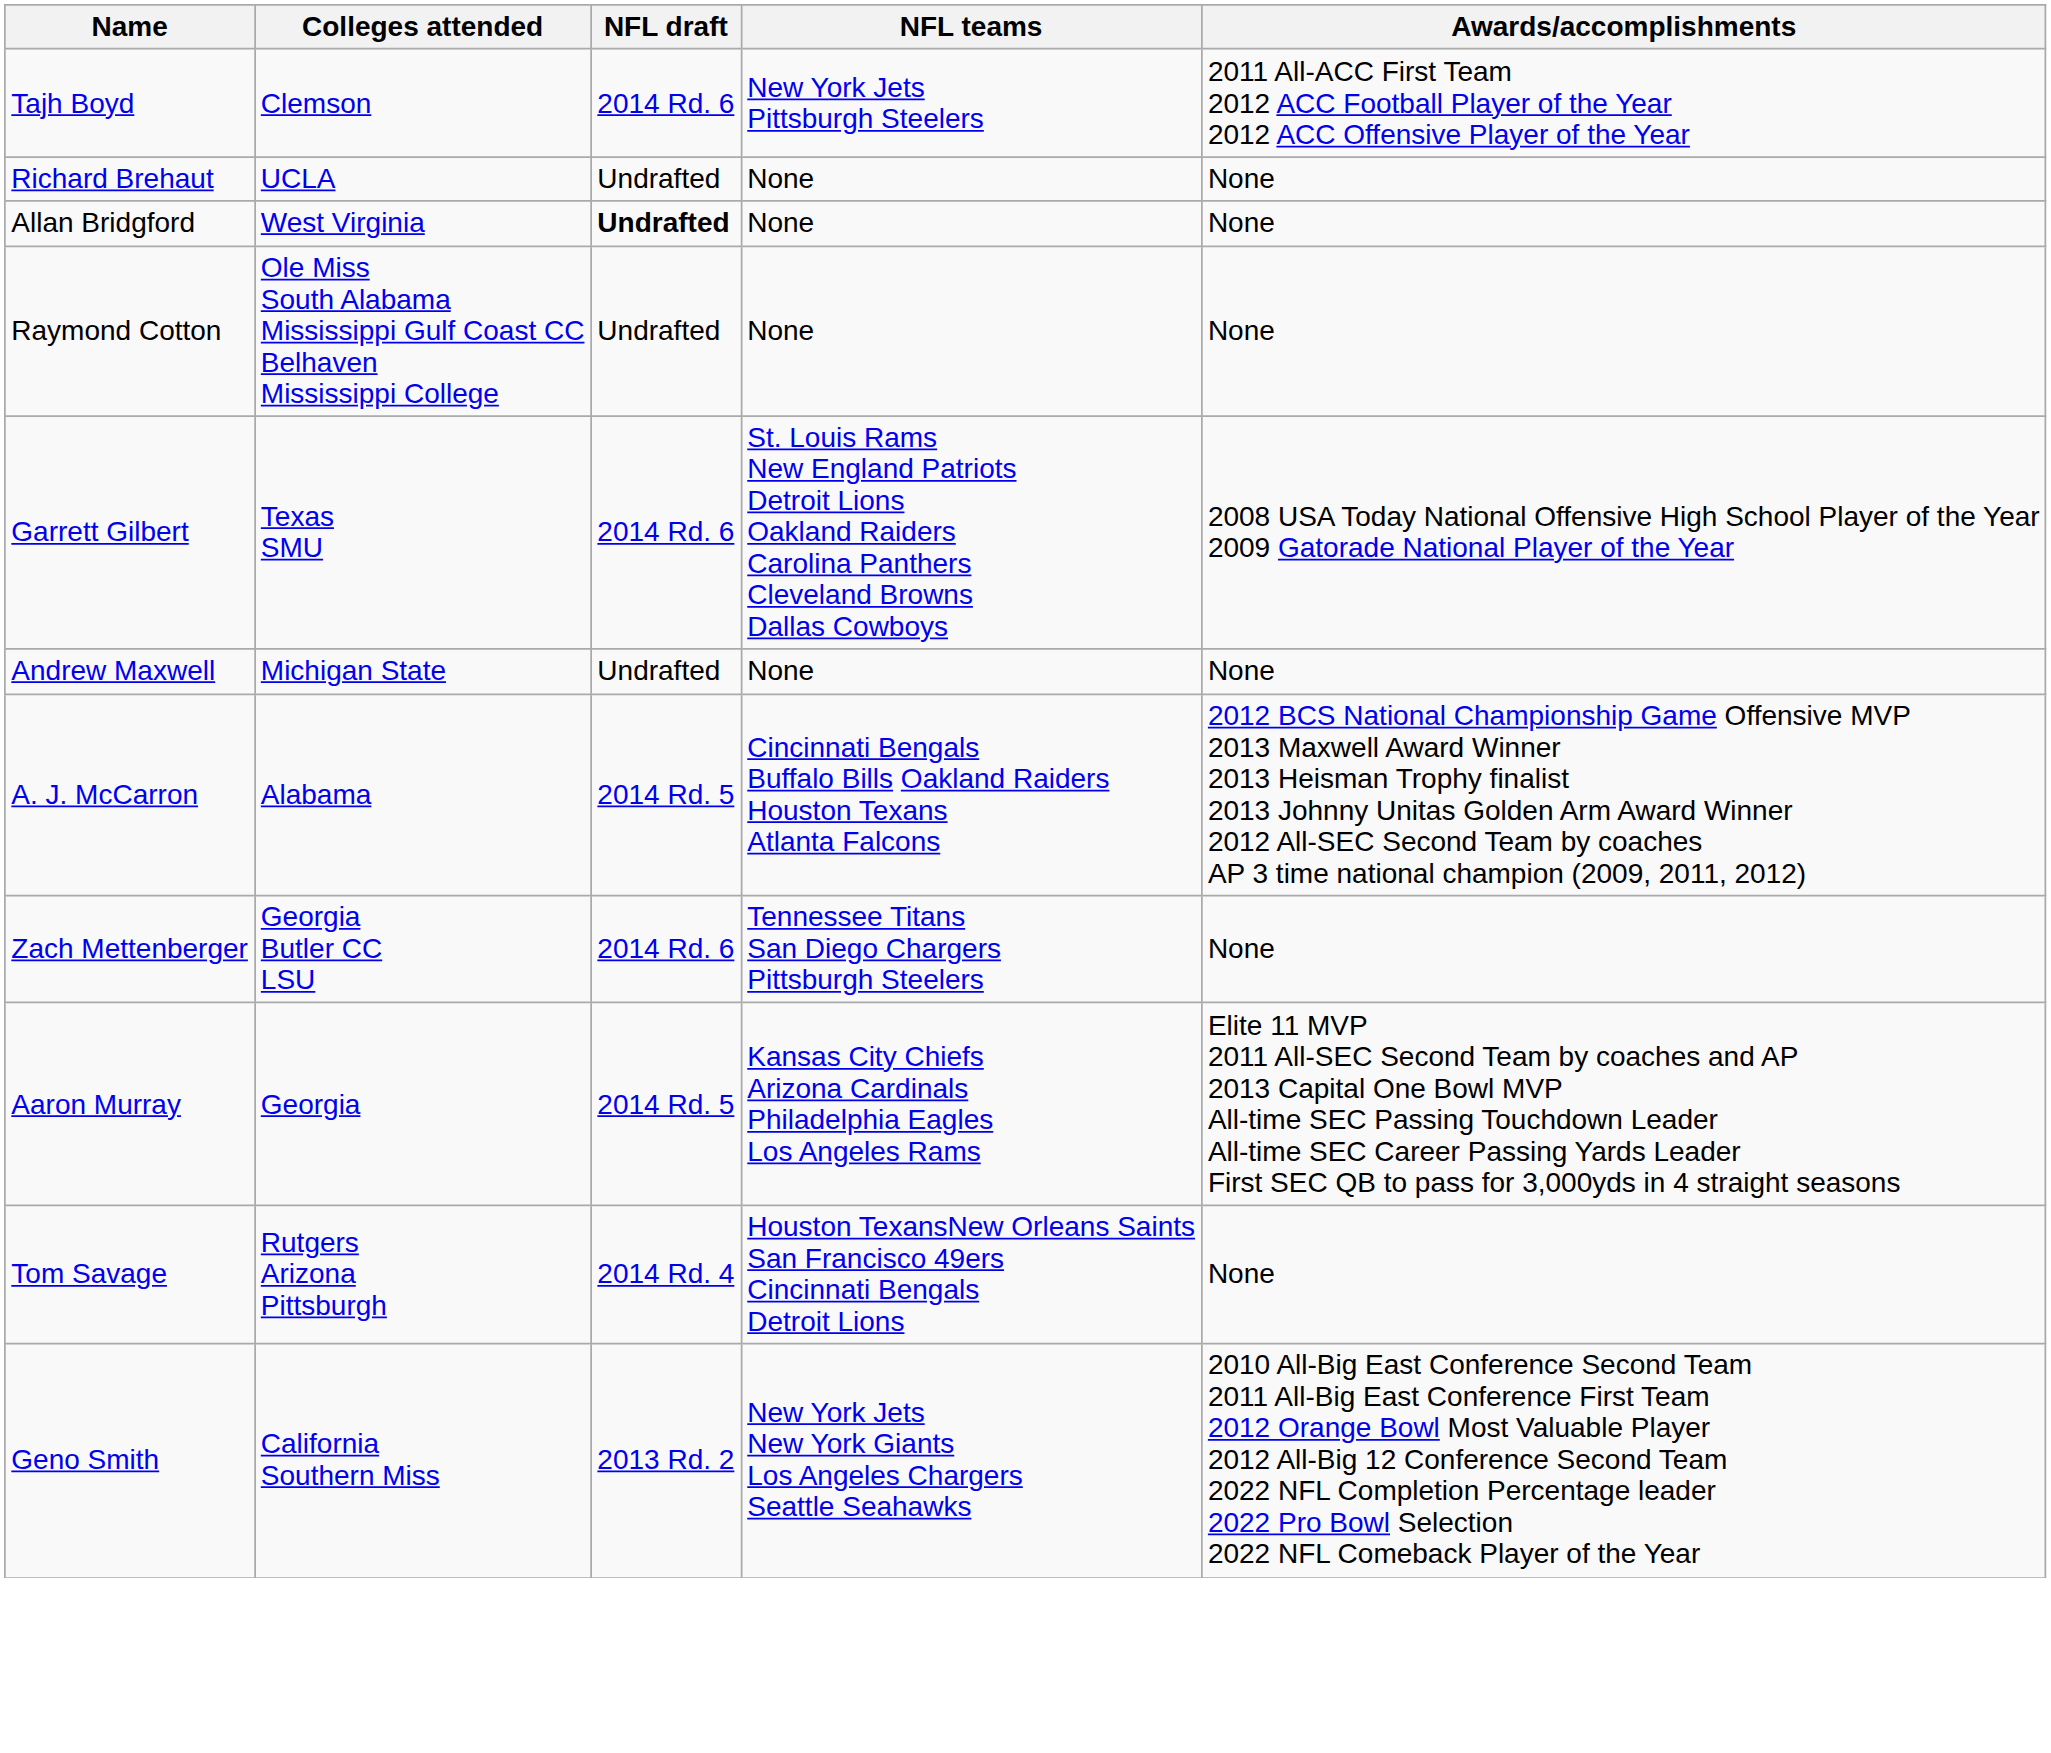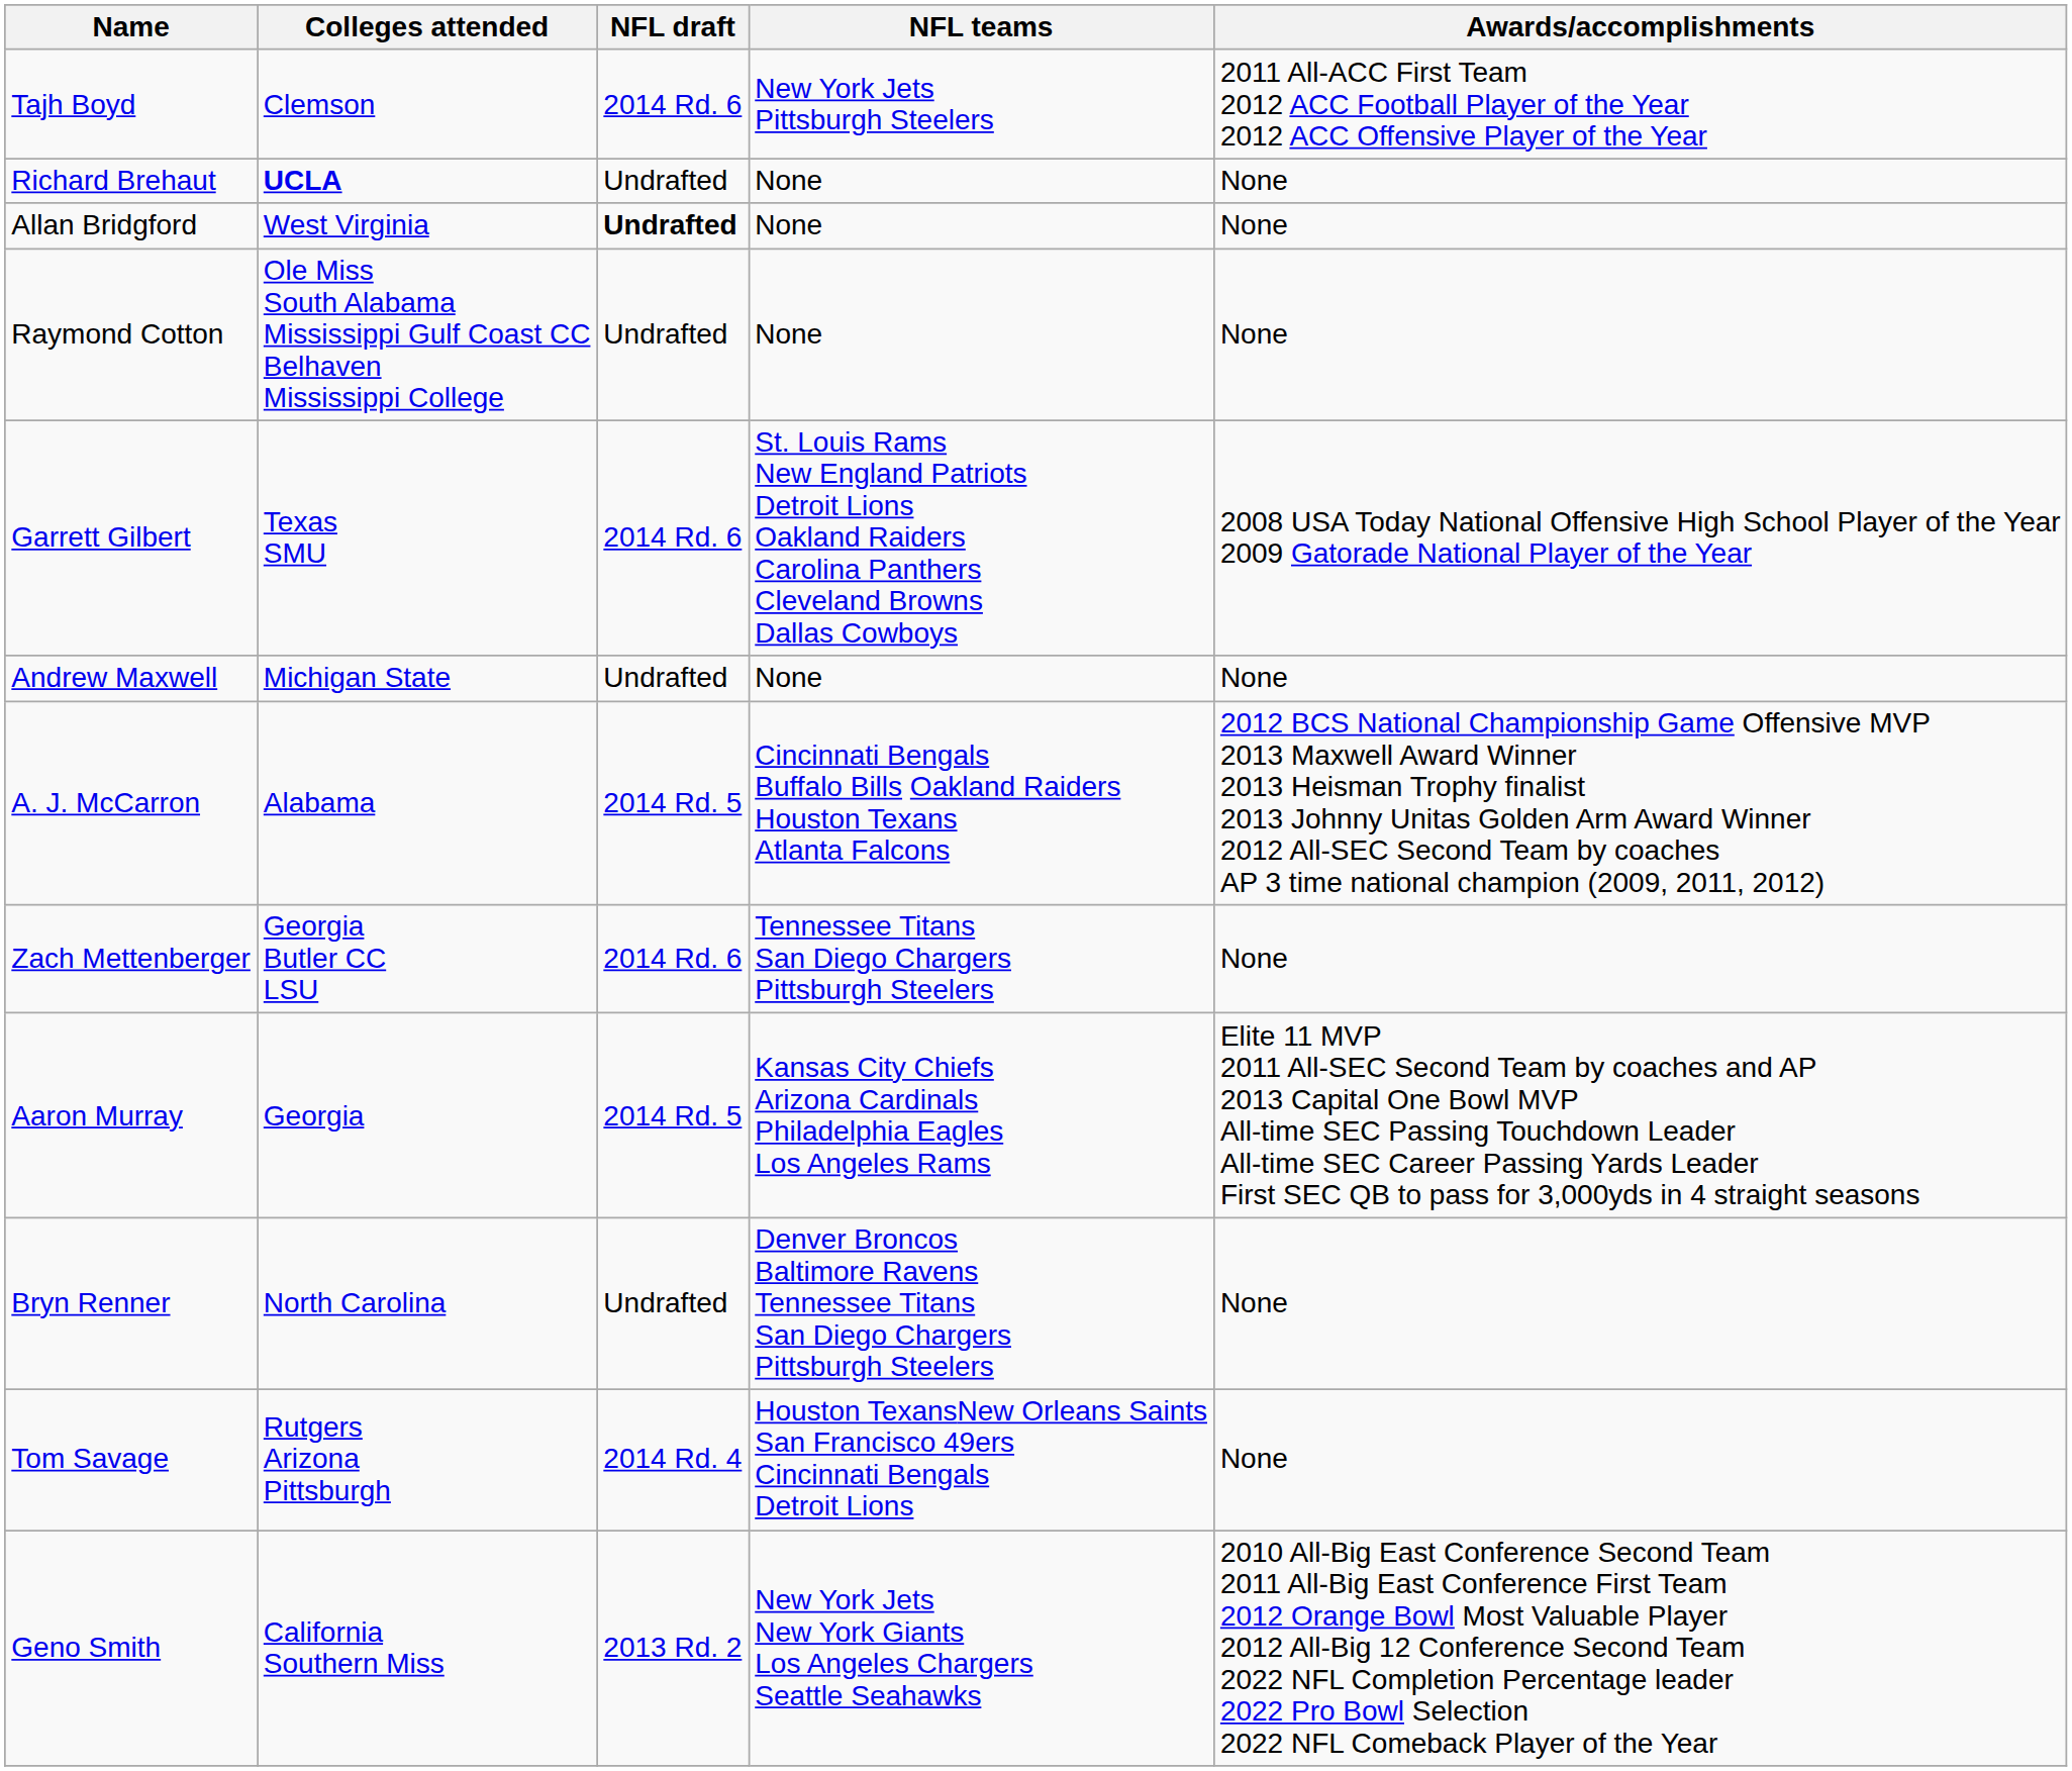Richard Brehaut | Colleges attended: normal -> bold
+ row: Bryn Renner | North Carolina | Undrafted | Denver Broncos Baltimore Ravens Tennessee Titans San Diego Chargers Pittsburgh Steelers | None
